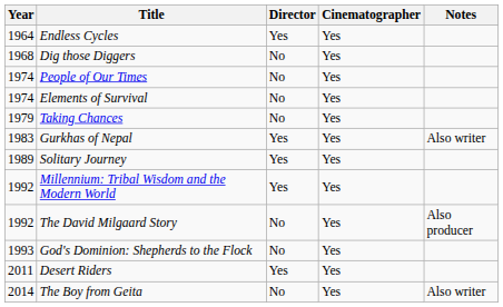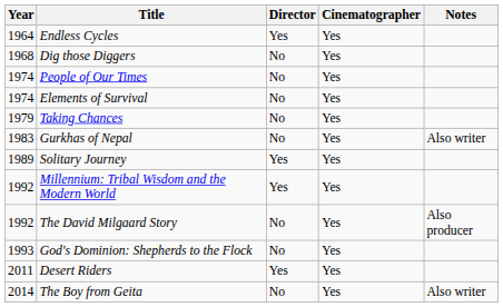Gurkhas of Nepal | Director: Yes -> No
